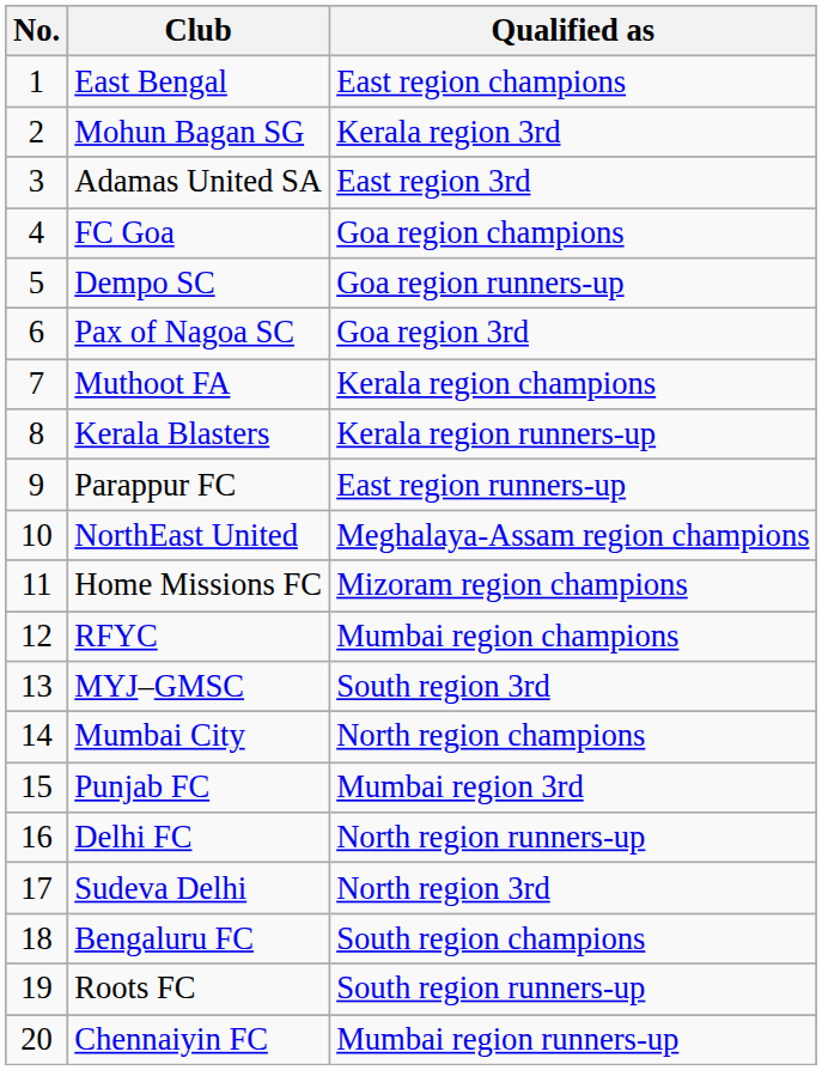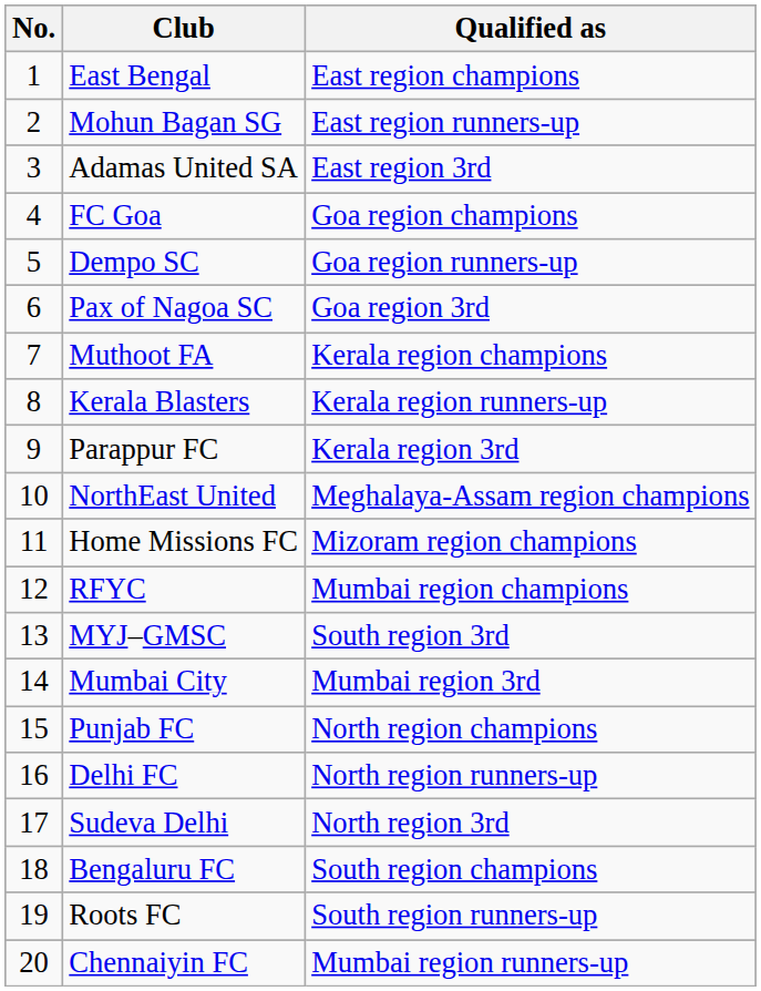Mohun Bagan SG | Qualified as: Kerala region 3rd -> East region runners-up
Parappur FC | Qualified as: East region runners-up -> Kerala region 3rd
Mumbai City | Qualified as: North region champions -> Mumbai region 3rd
Punjab FC | Qualified as: Mumbai region 3rd -> North region champions
